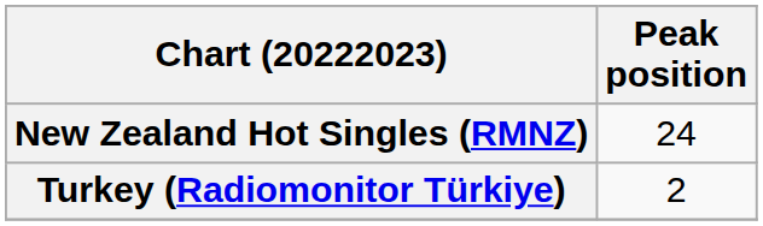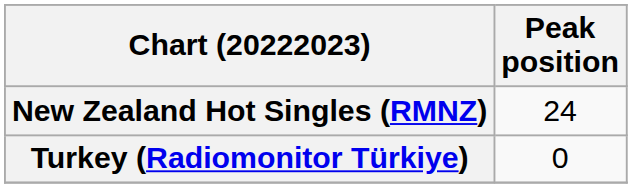Turkey (Radiomonitor Türkiye) | Peak position: 2 -> 0
